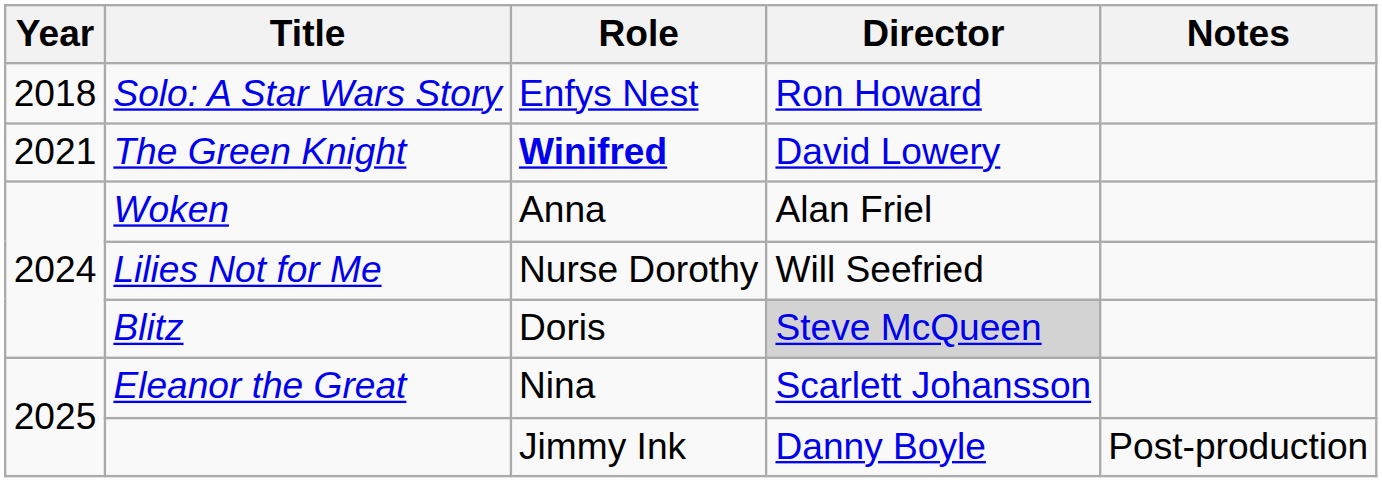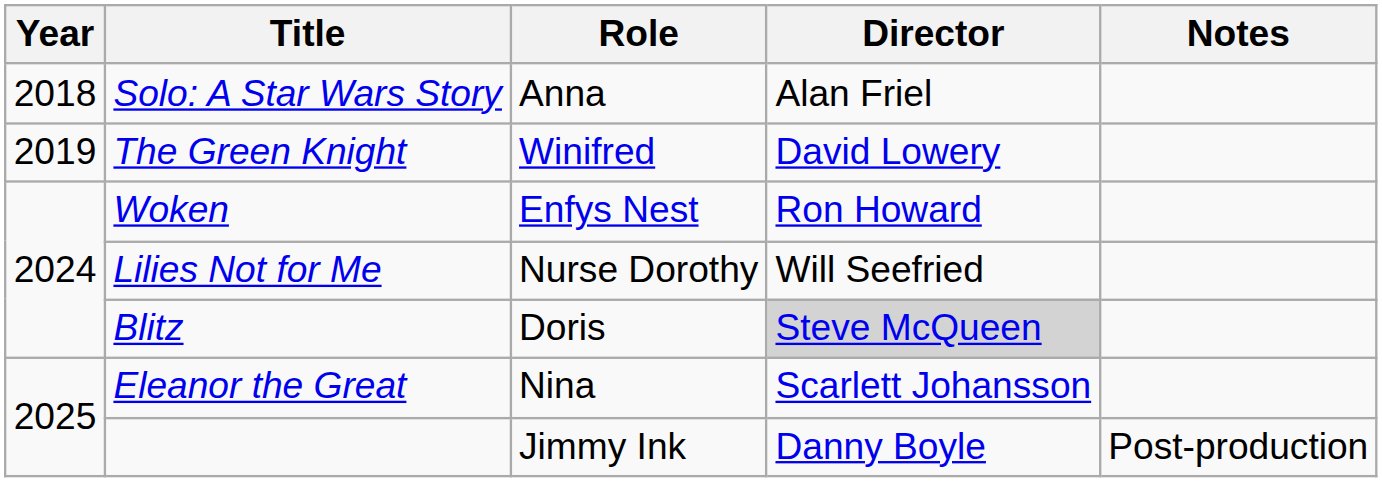Solo: A Star Wars Story | Role: Enfys Nest -> Anna
Solo: A Star Wars Story | Director: Ron Howard -> Alan Friel
The Green Knight | Year: 2021 -> 2019
The Green Knight | Role: bold -> normal
Woken | Role: Anna -> Enfys Nest
Woken | Director: Alan Friel -> Ron Howard
